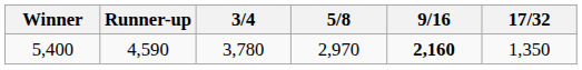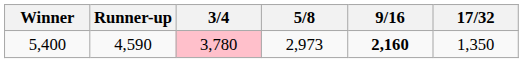5,400 | 3/4: no background -> pink background
5,400 | 5/8: 2,970 -> 2,973
